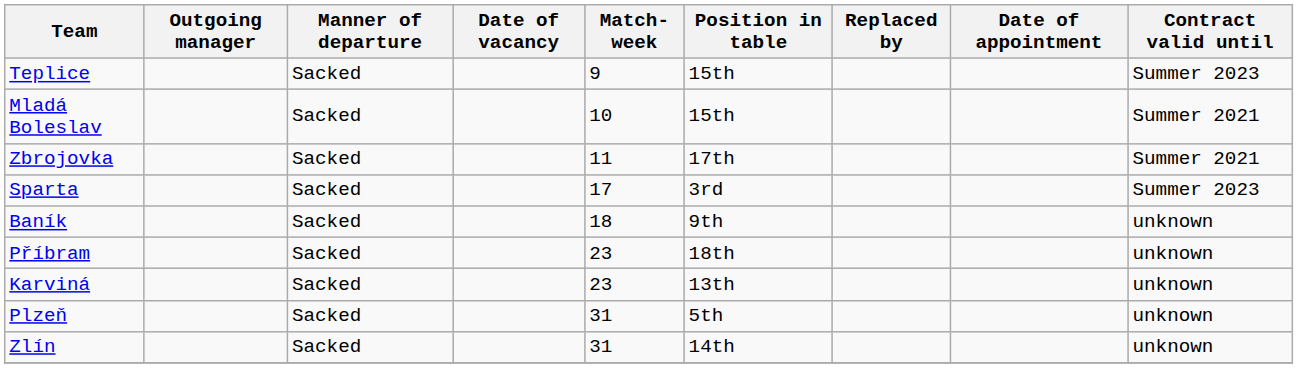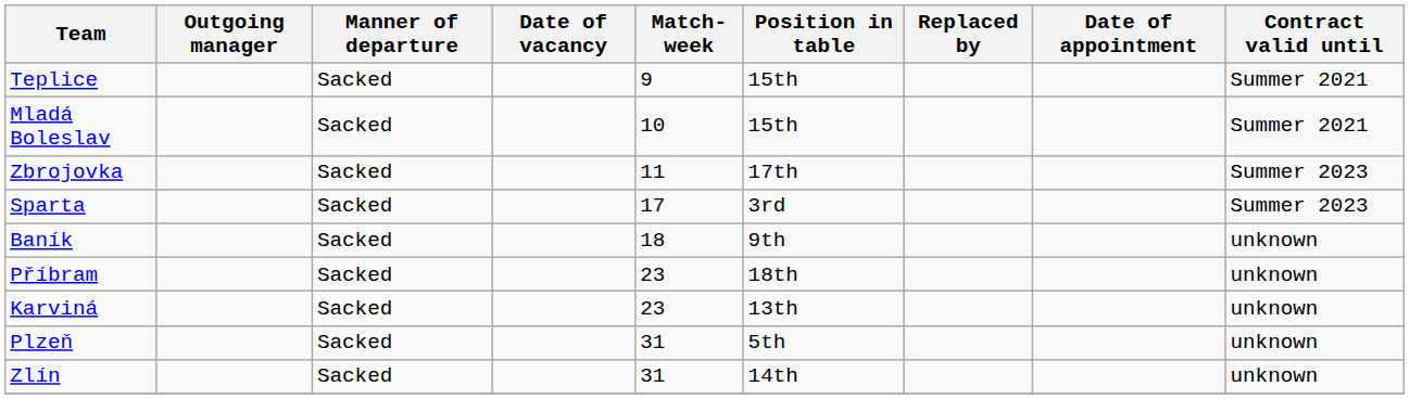Teplice | Contract valid until: Summer 2023 -> Summer 2021
Zbrojovka | Contract valid until: Summer 2021 -> Summer 2023
